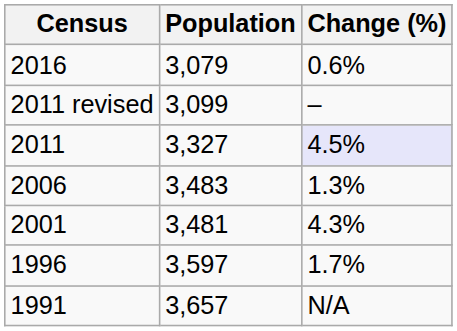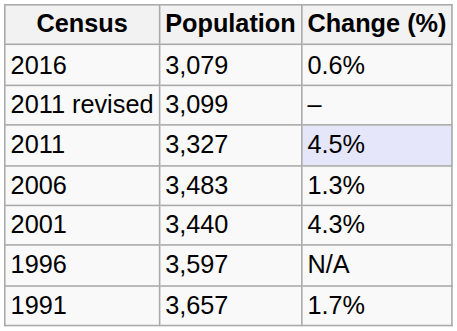2001 | Population: 3,481 -> 3,440
1996 | Change (%): 1.7% -> N/A
1991 | Change (%): N/A -> 1.7%
